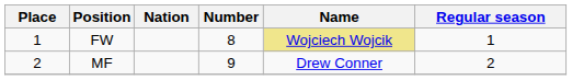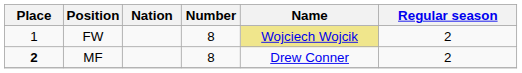FW | Regular season: 1 -> 2
MF | Place: normal -> bold
MF | Number: 9 -> 8
